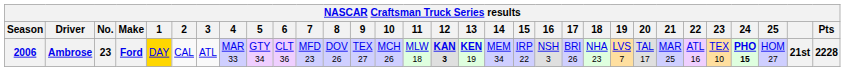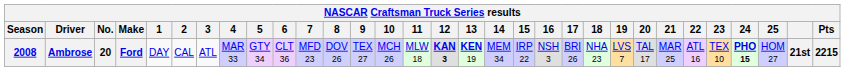Ambrose | Season: 2006 -> 2008
Ambrose | No.: 23 -> 20
Ambrose | 1: gold background -> no background
Ambrose | Pts: 2228 -> 2215
